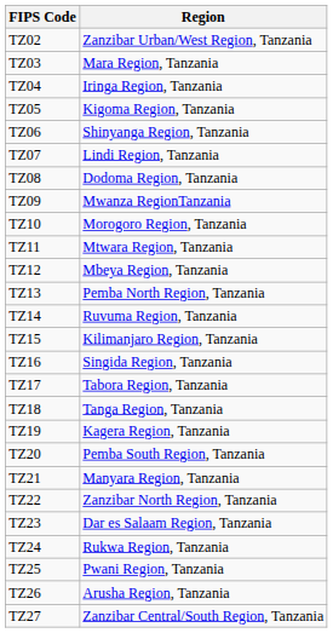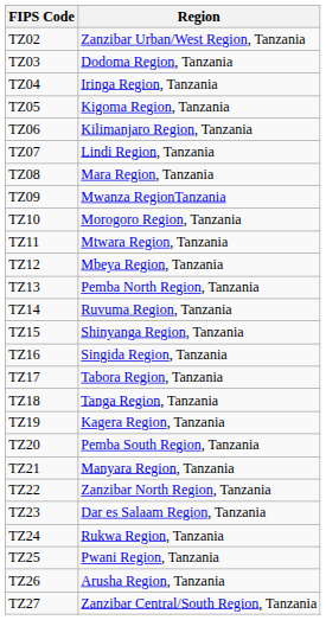TZ03 | Region: Mara Region, Tanzania -> Dodoma Region, Tanzania
TZ06 | Region: Shinyanga Region, Tanzania -> Kilimanjaro Region, Tanzania
TZ08 | Region: Dodoma Region, Tanzania -> Mara Region, Tanzania
TZ15 | Region: Kilimanjaro Region, Tanzania -> Shinyanga Region, Tanzania
